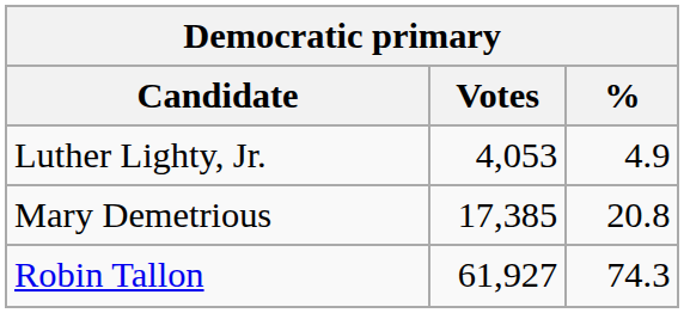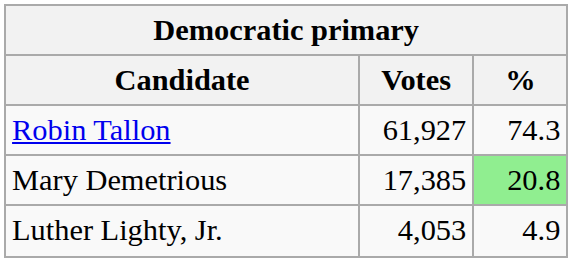rows swapped: Robin Tallon <-> Luther Lighty, Jr.
Mary Demetrious | %: no background -> lightgreen background
